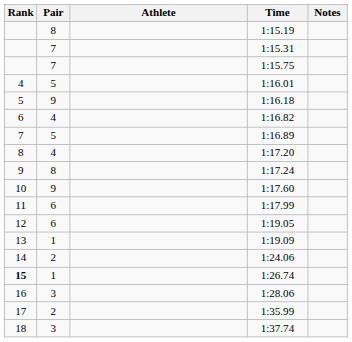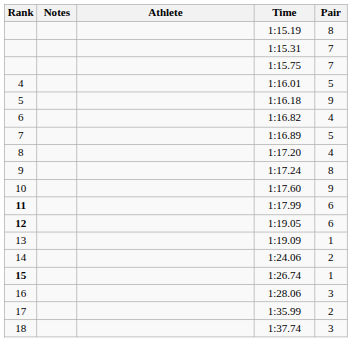columns swapped: Pair <-> Notes
1:17.99 | Rank: normal -> bold
1:19.05 | Rank: normal -> bold
